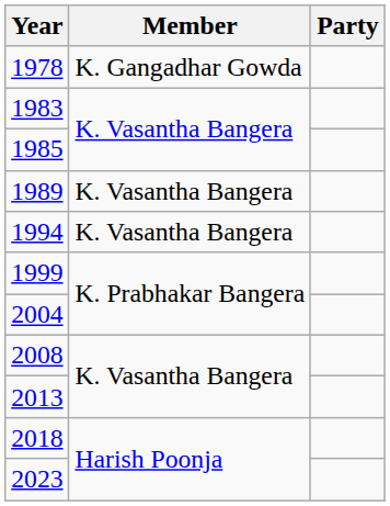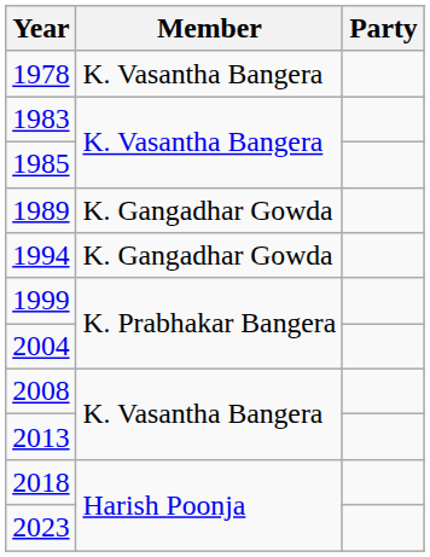1978 | Member: K. Gangadhar Gowda -> K. Vasantha Bangera
1989 | Member: K. Vasantha Bangera -> K. Gangadhar Gowda
1994 | Member: K. Vasantha Bangera -> K. Gangadhar Gowda
